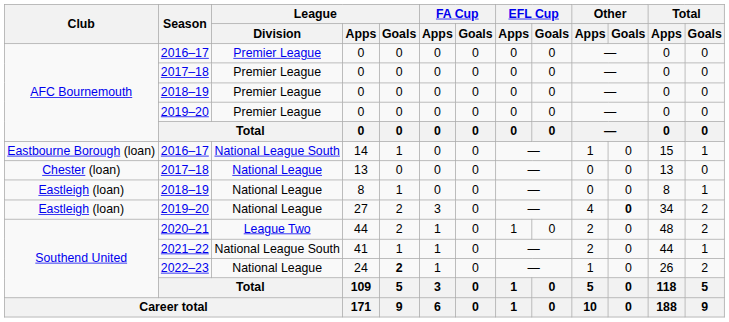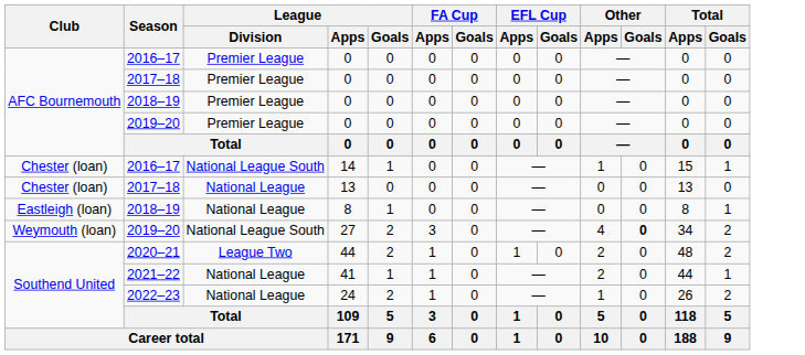14 | Club: Eastbourne Borough (loan) -> Chester (loan)
27 | Club: Eastleigh (loan) -> Weymouth (loan)
27 | League / Division: National League -> National League South
41 | League / Division: National League South -> National League
24 | League / Goals: bold -> normal
